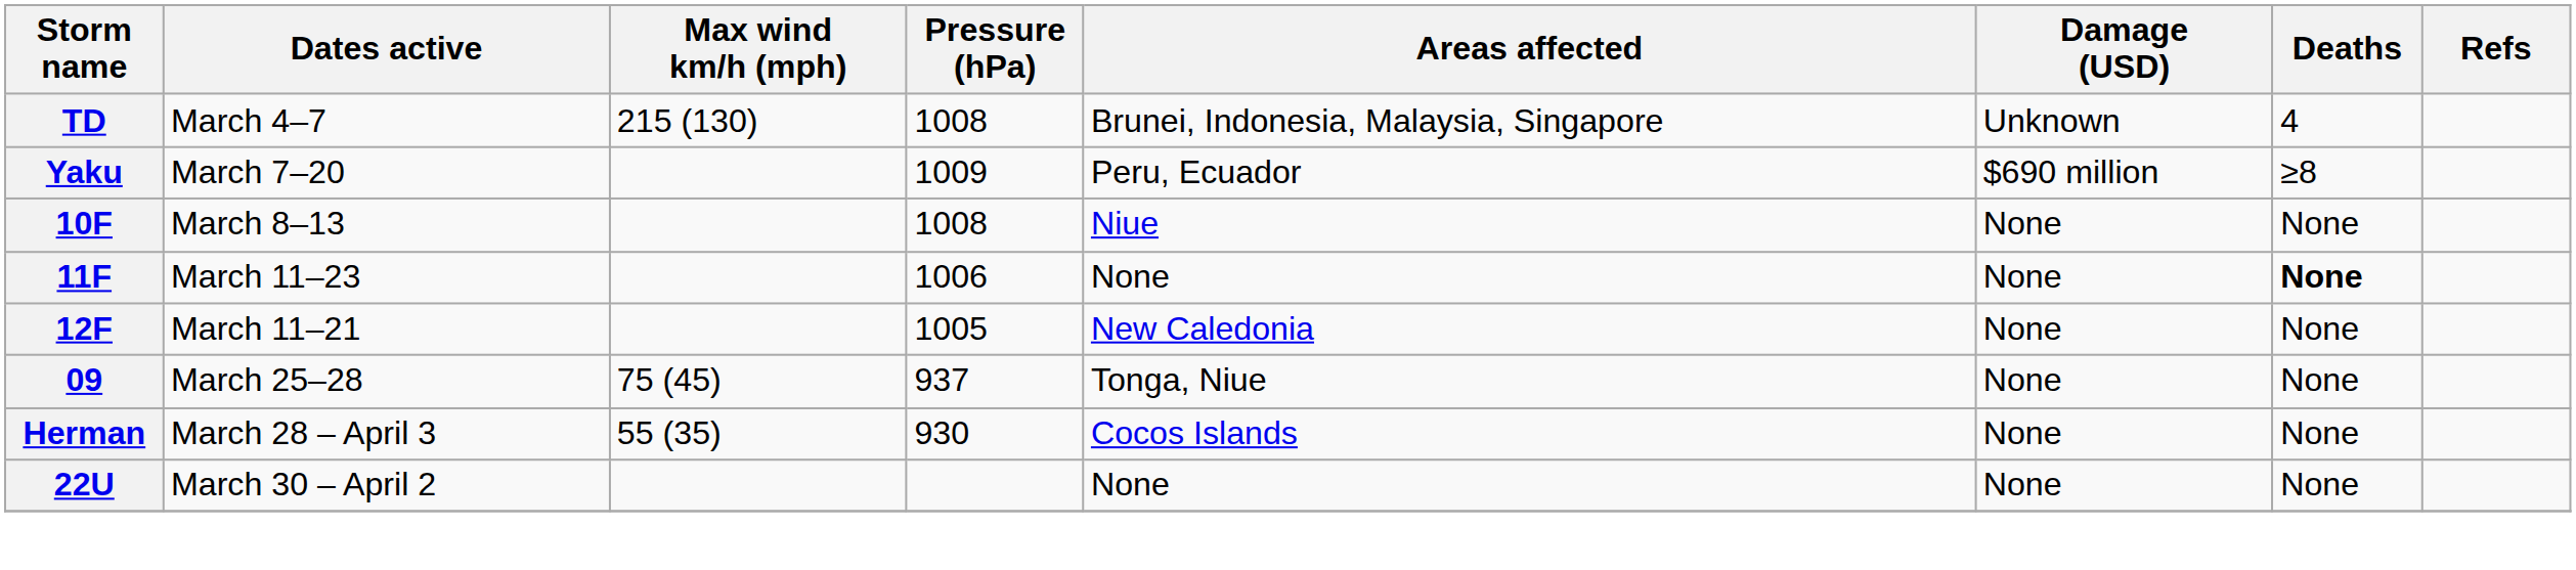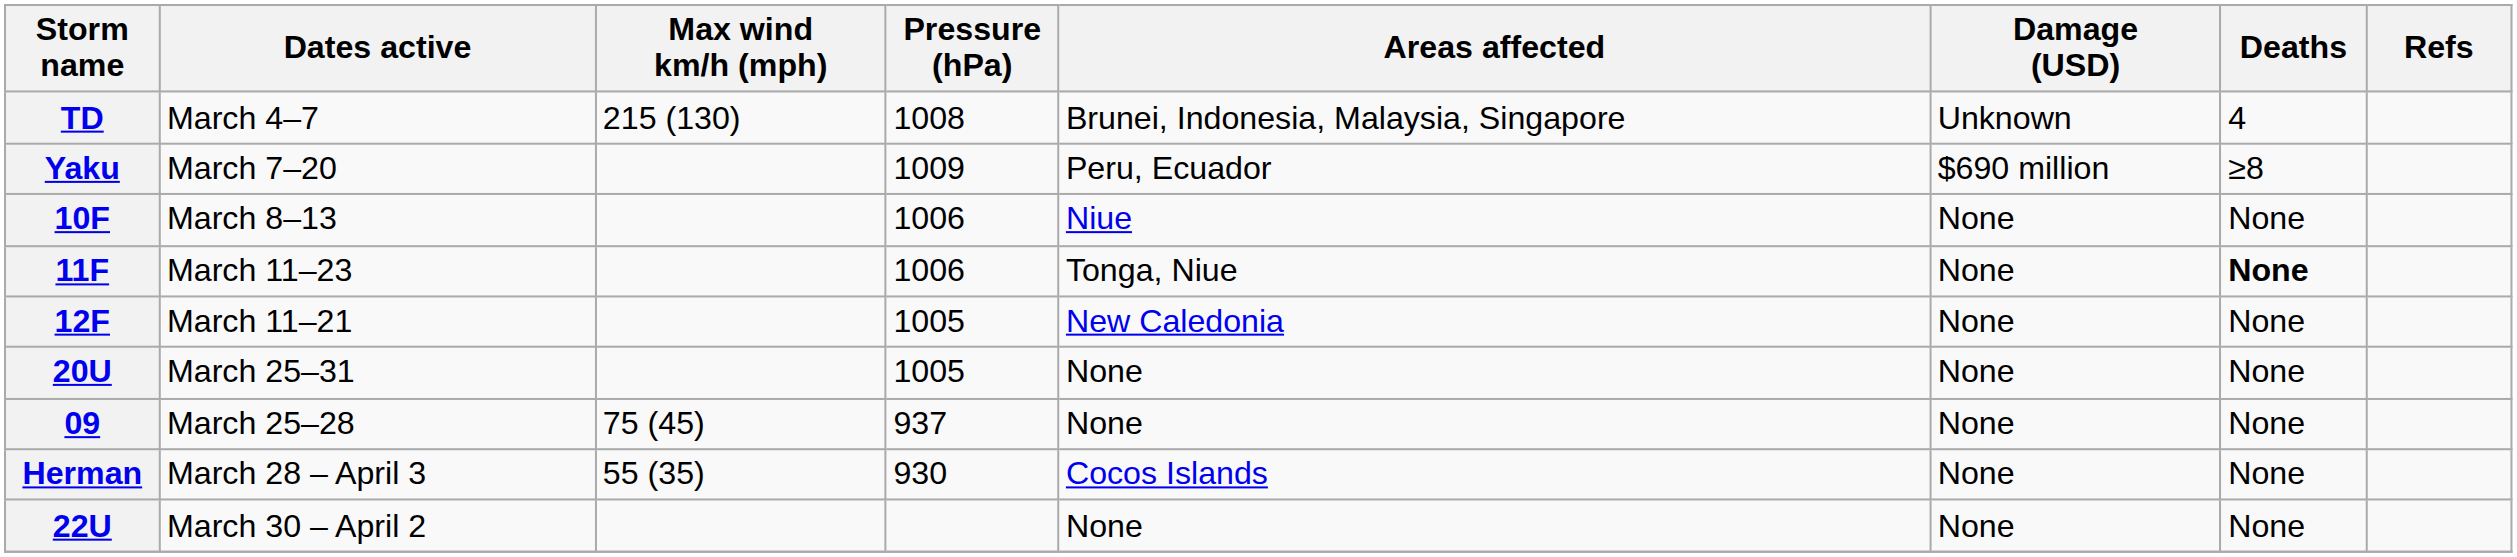10F | Pressure (hPa): 1008 -> 1006
11F | Areas affected: None -> Tonga, Niue
+ row: 20U | March 25–31 | 1005 | None | None | None
09 | Areas affected: Tonga, Niue -> None
